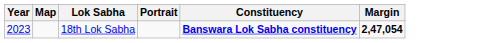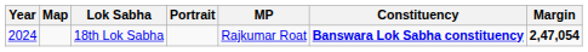+ column: MP | Rajkumar Roat
18th Lok Sabha | Year: 2023 -> 2024
